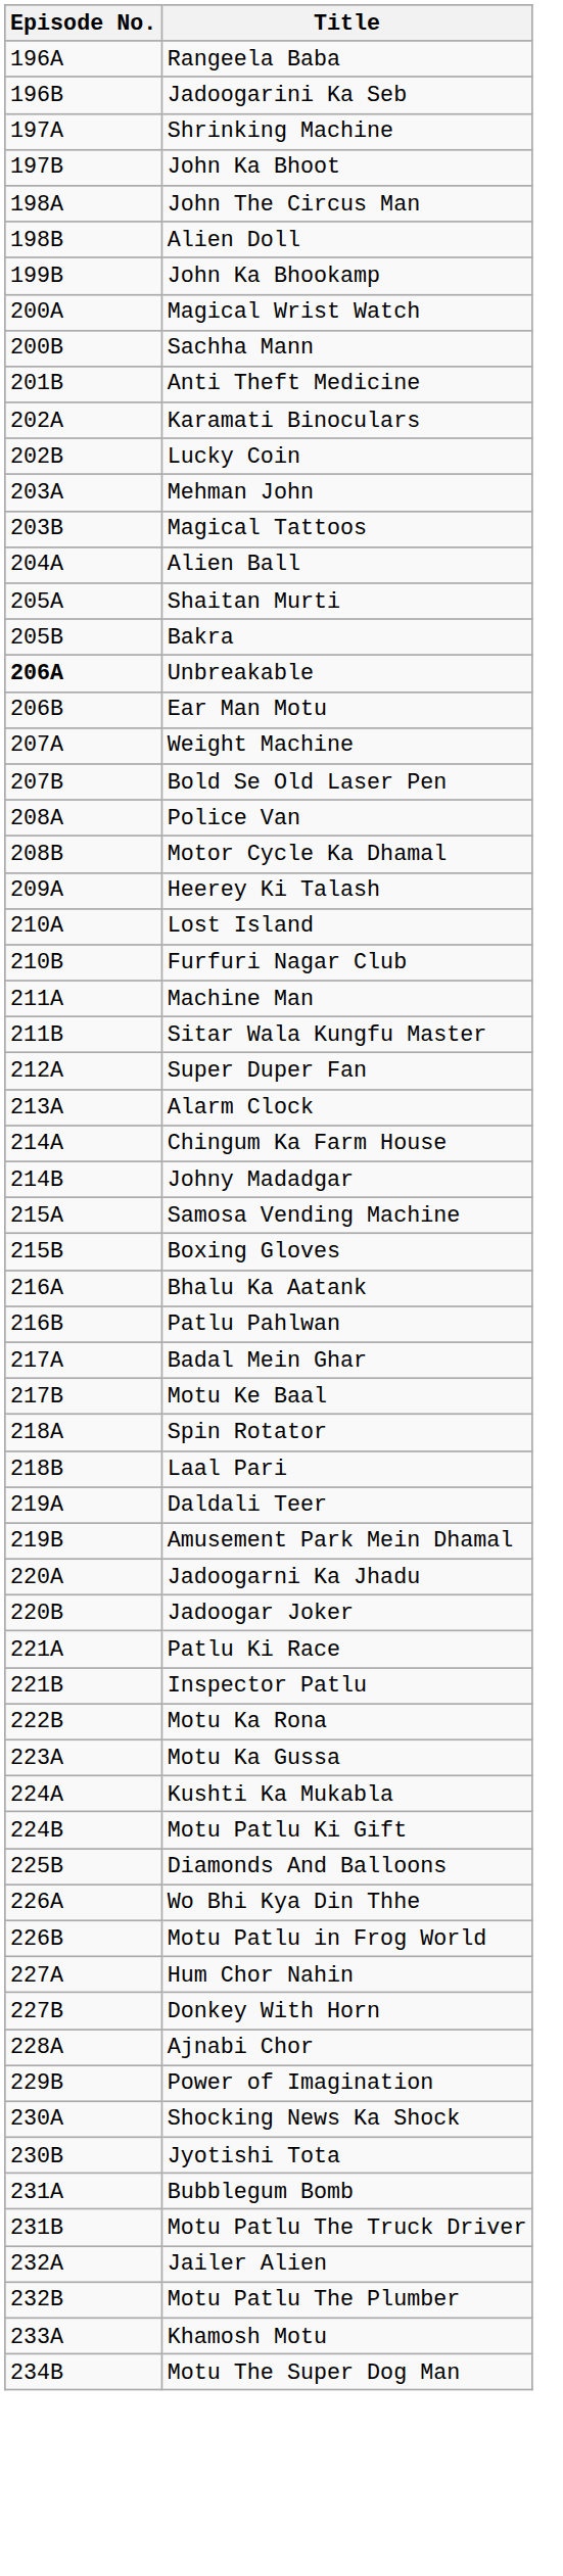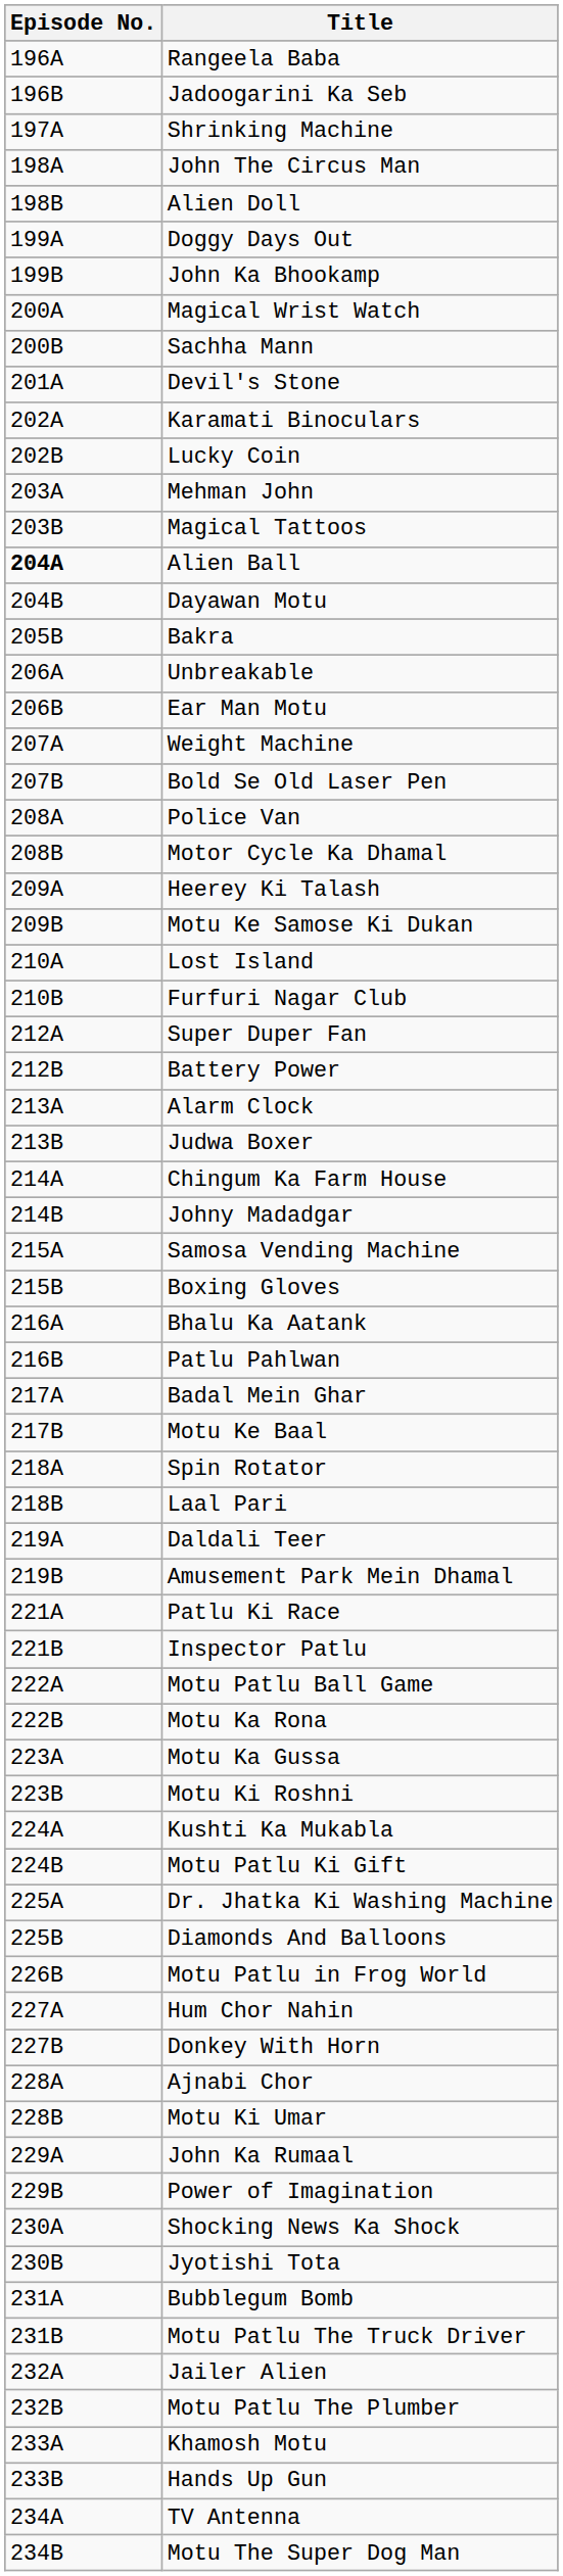- row: 197B | John Ka Bhoot
+ row: 199A | Doggy Days Out
+ row: 201A | Devil's Stone
- row: 201B | Anti Theft Medicine
Alien Ball | Episode No.: normal -> bold
+ row: 204B | Dayawan Motu
- row: 205A | Shaitan Murti
Unbreakable | Episode No.: bold -> normal
+ row: 209B | Motu Ke Samose Ki Dukan
- row: 211A | Machine Man
- row: 211B | Sitar Wala Kungfu Master
+ row: 212B | Battery Power
+ row: 213B | Judwa Boxer
- row: 220A | Jadoogarni Ka Jhadu
- row: 220B | Jadoogar Joker
+ row: 222A | Motu Patlu Ball Game
+ row: 223B | Motu Ki Roshni
+ row: 225A | Dr. Jhatka Ki Washing Machine
- row: 226A | Wo Bhi Kya Din Thhe
+ row: 228B | Motu Ki Umar
+ row: 229A | John Ka Rumaal
+ row: 233B | Hands Up Gun
+ row: 234A | TV Antenna
